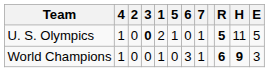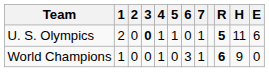columns swapped: 1 <-> 4
U. S. Olympics | E: 5 -> 6
World Champions | H: bold -> normal
World Champions | E: 3 -> 0
